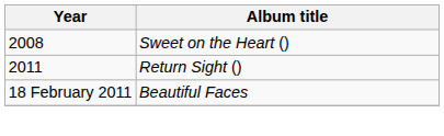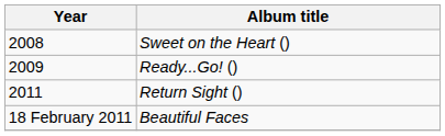+ row: 2009 | Ready...Go! ()
